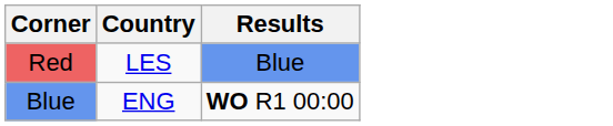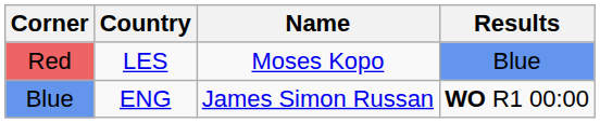+ column: Name | Moses Kopo | James Simon Russan
